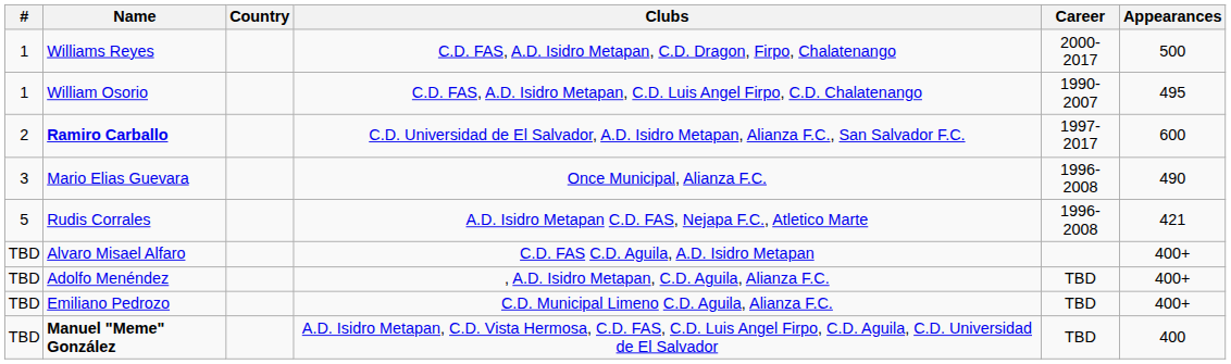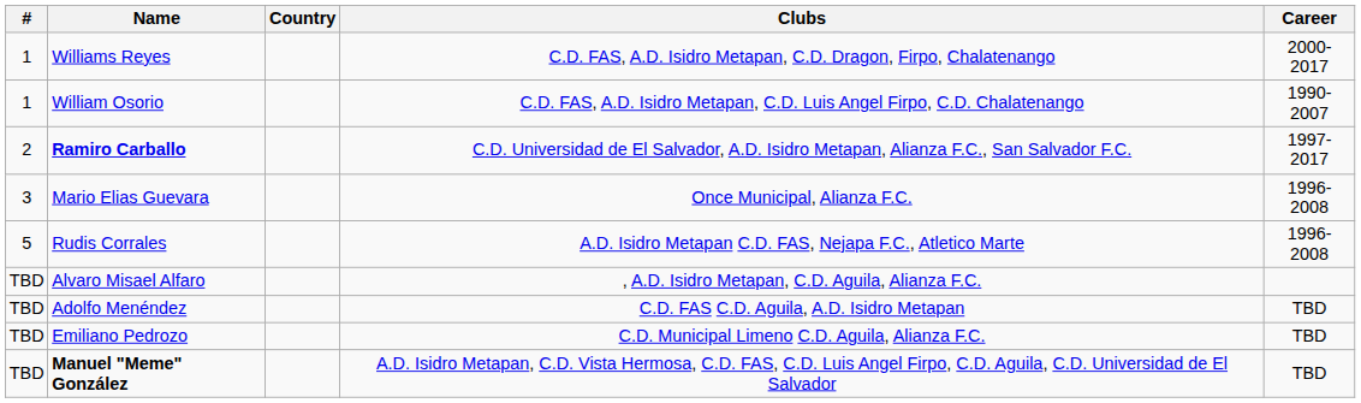- column: Appearances | 500 | 495 | 600 | 490 | 421 | 400+ | 400+ | 400+ | 400
Alvaro Misael Alfaro | Clubs: C.D. FAS C.D. Aguila, A.D. Isidro Metapan -> , A.D. Isidro Metapan, C.D. Aguila, Alianza F.C.
Adolfo Menéndez | Clubs: , A.D. Isidro Metapan, C.D. Aguila, Alianza F.C. -> C.D. FAS C.D. Aguila, A.D. Isidro Metapan
